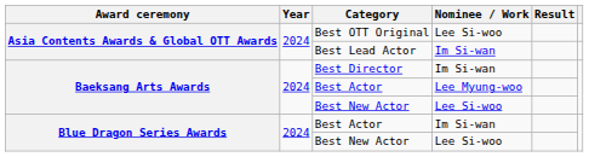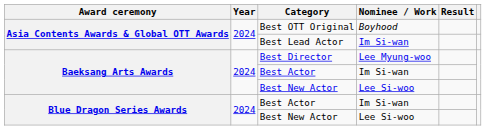Best OTT Original | Nominee / Work: Lee Si-woo -> Boyhood
Best Director | Nominee / Work: Im Si-wan -> Lee Myung-woo
Baeksang Arts Awards / Best Actor | Nominee / Work: Lee Myung-woo -> Im Si-wan
